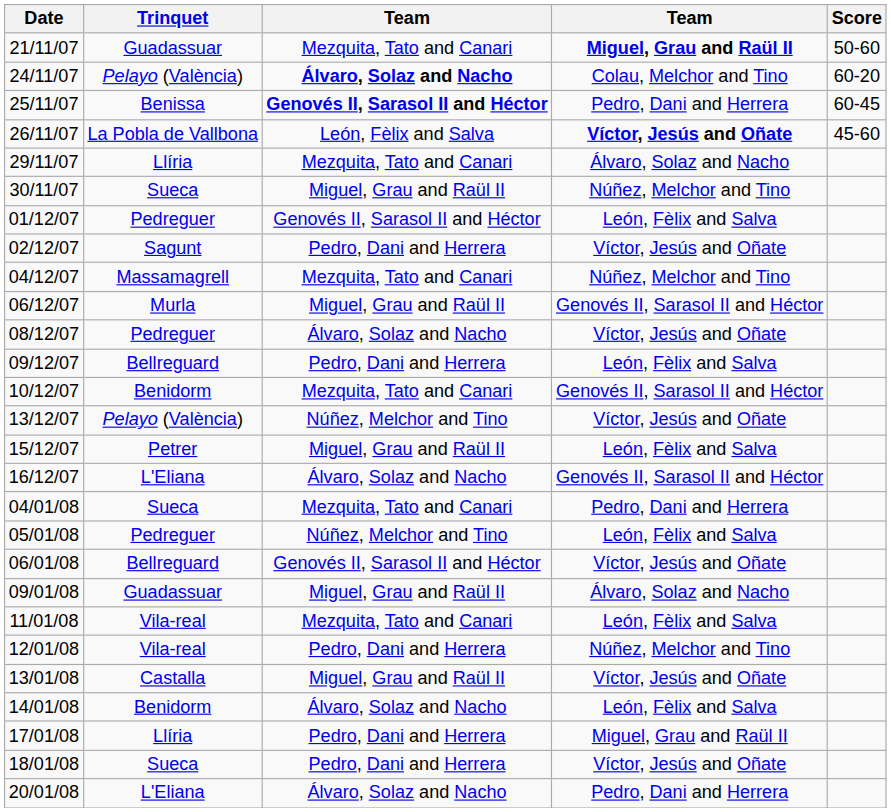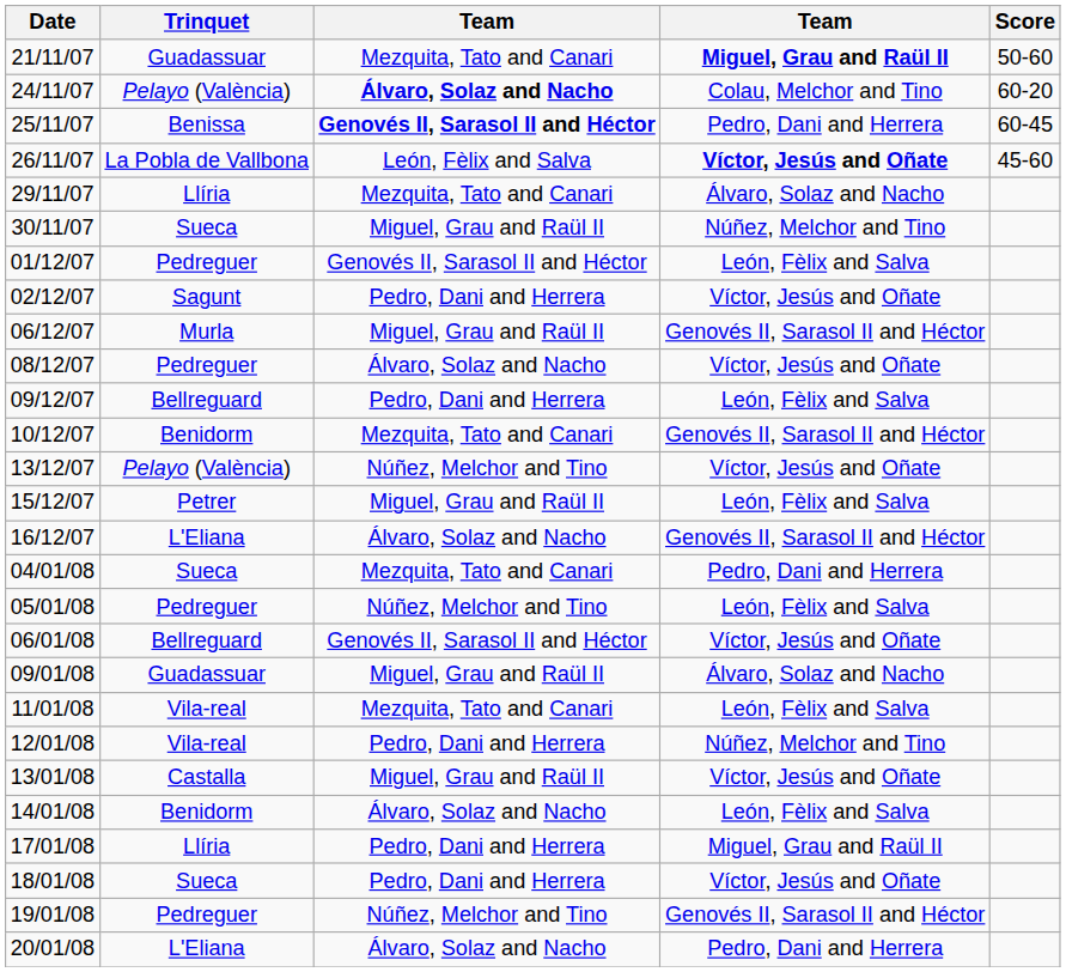- row: 04/12/07 | Massamagrell | Mezquita, Tato and Canari | Núñez, Melchor and Tino
+ row: 19/01/08 | Pedreguer | Núñez, Melchor and Tino | Genovés II, Sarasol II and Héctor
